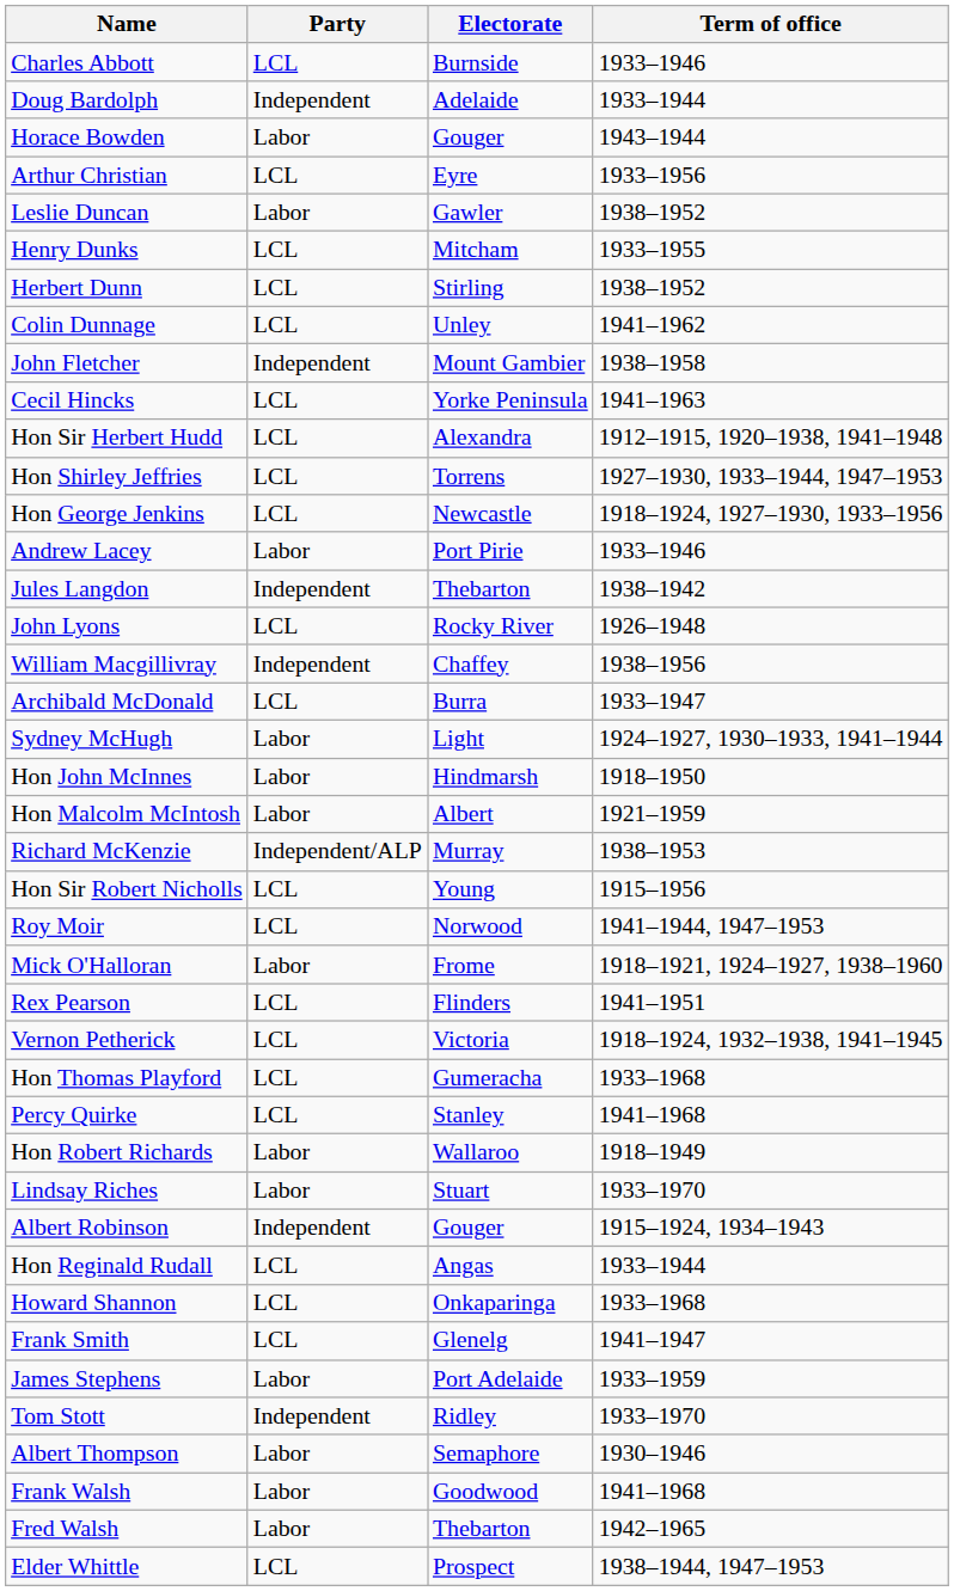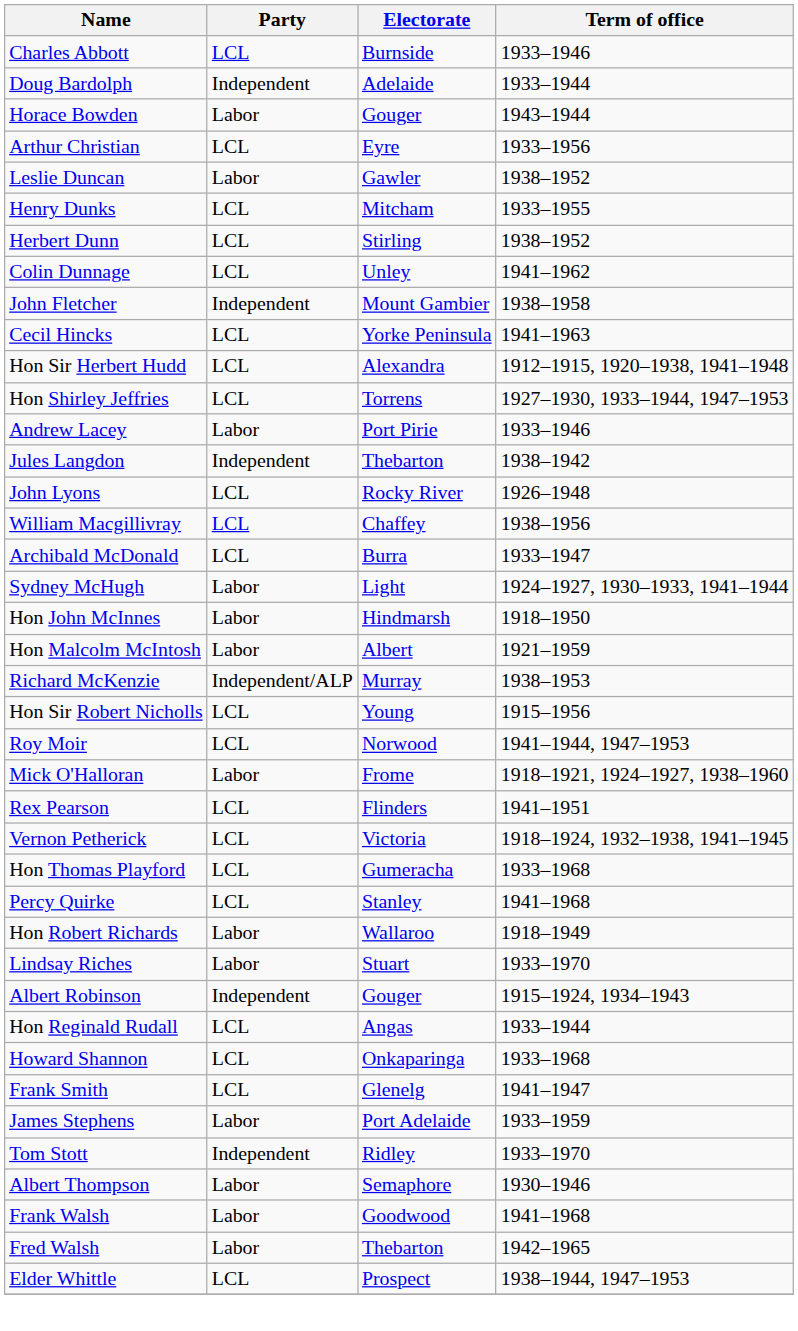- row: Hon George Jenkins | LCL | Newcastle | 1918–1924, 1927–1930, 1933–1956
William Macgillivray | Party: Independent -> LCL
